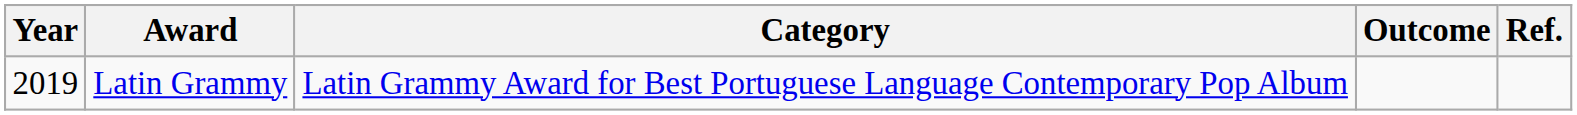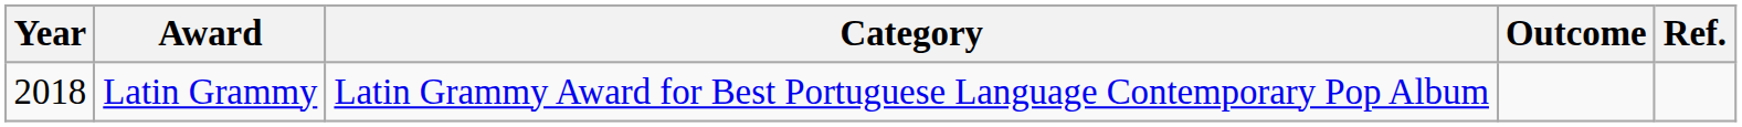Latin Grammy | Year: 2019 -> 2018
